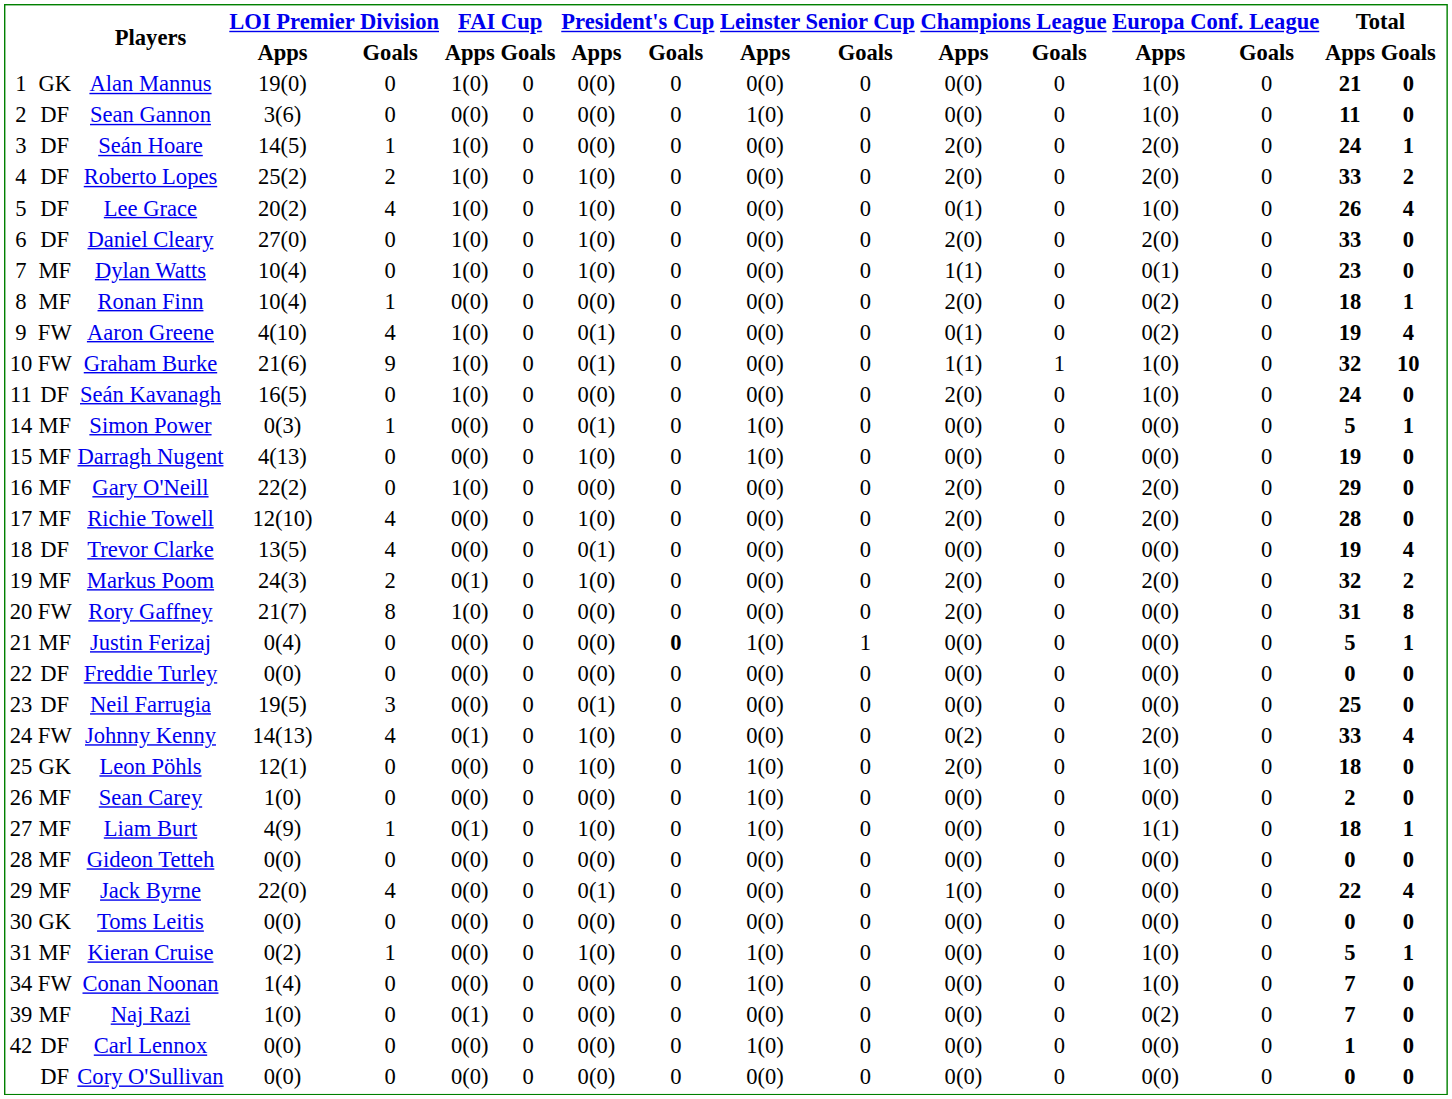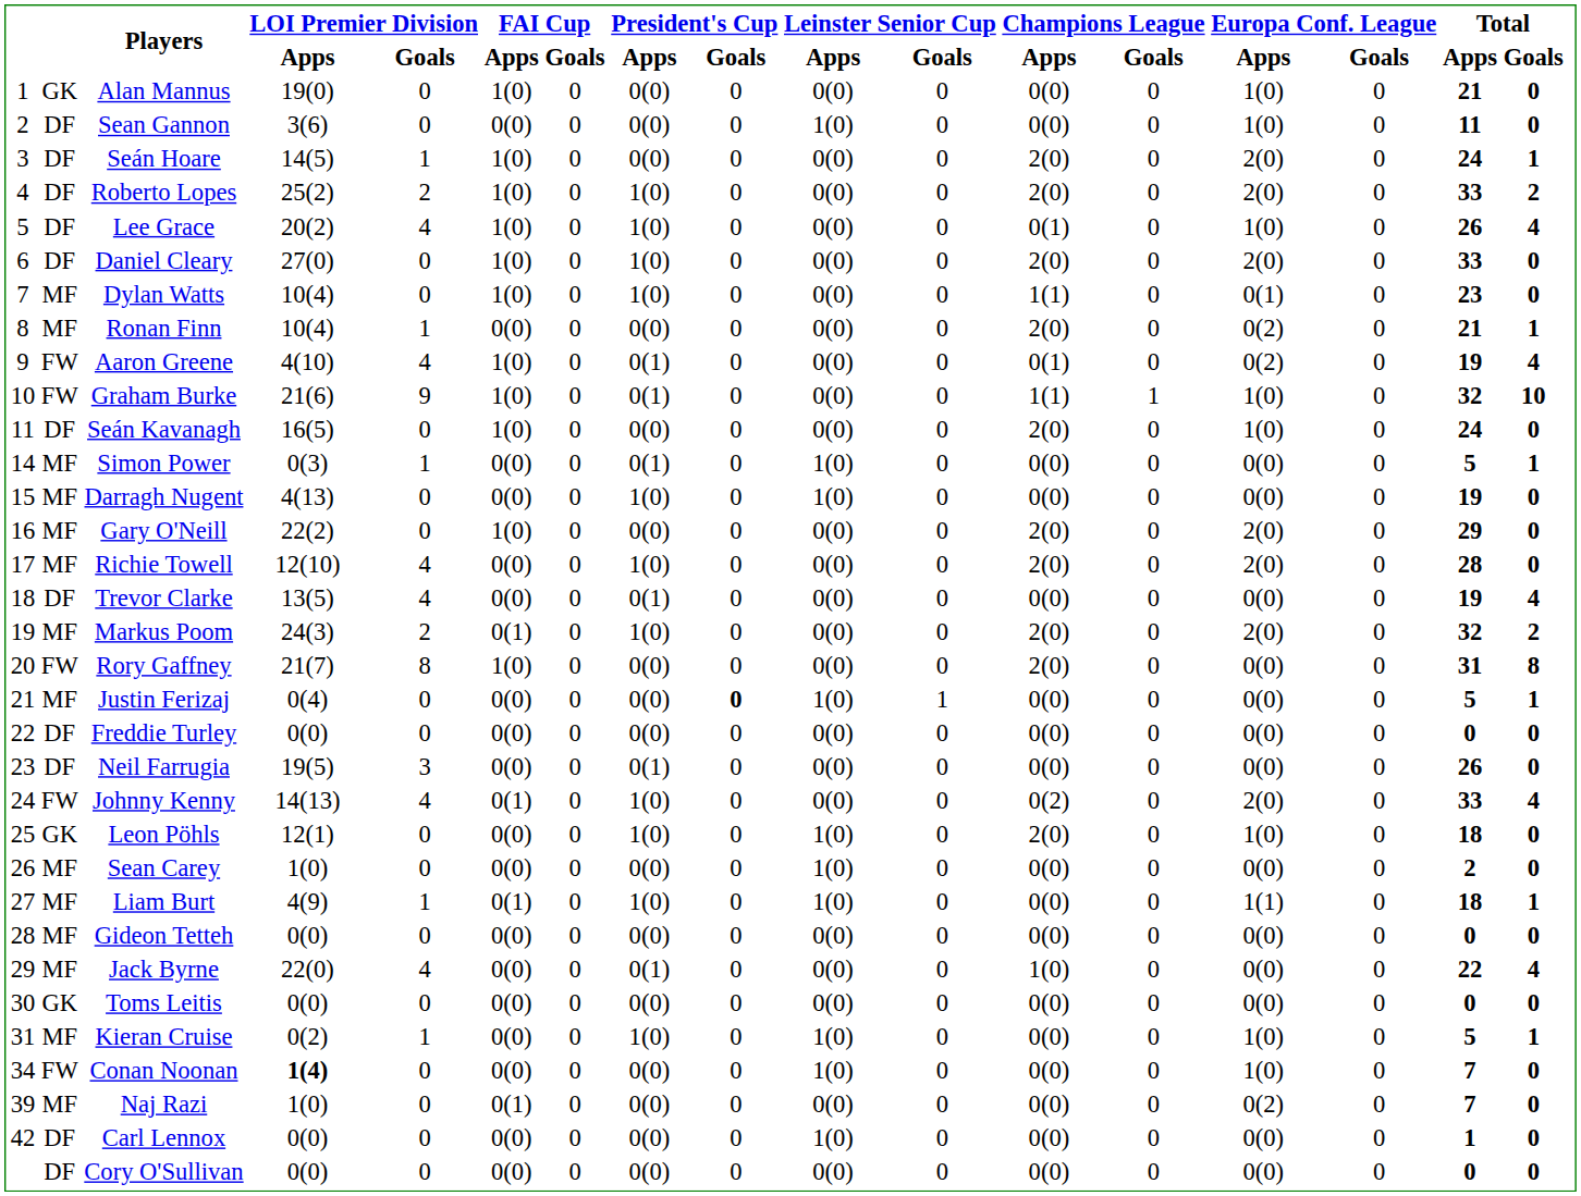Ronan Finn | Total / Apps: 18 -> 21
Neil Farrugia | Total / Apps: 25 -> 26
Conan Noonan | LOI Premier Division / Apps: normal -> bold
